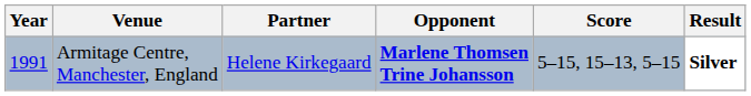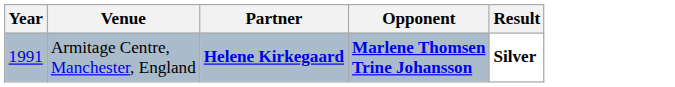- column: Score | 5–15, 15–13, 5–15
Armitage Centre, Manchester, England | Partner: normal -> bold
